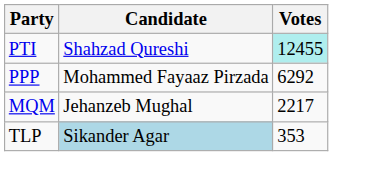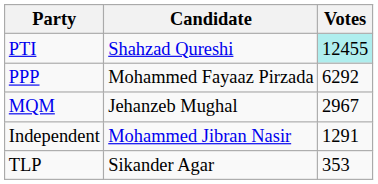MQM | Votes: 2217 -> 2967
+ row: Independent | Mohammed Jibran Nasir | 1291
TLP | Candidate: lightblue background -> no background
